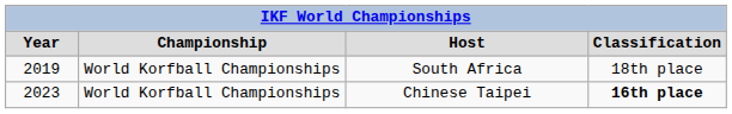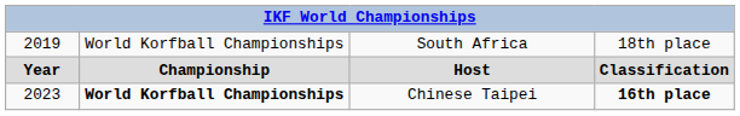rows swapped: Host <-> South Africa
Chinese Taipei | column 2: normal -> bold
